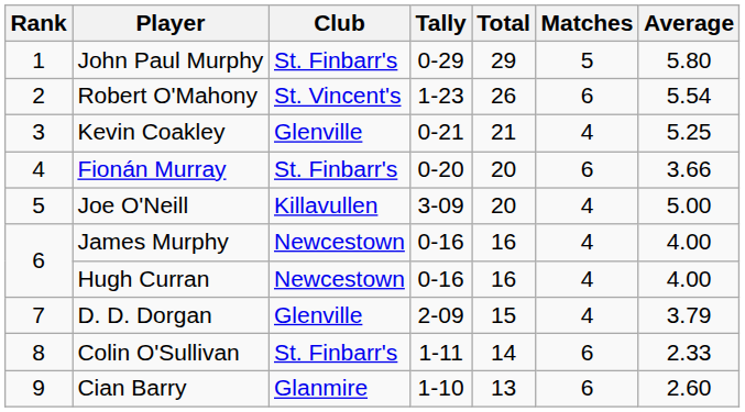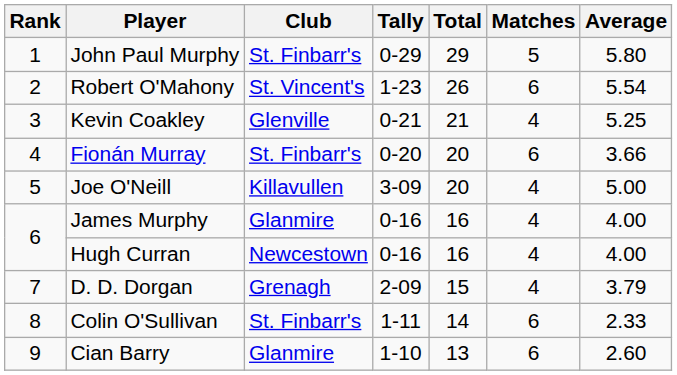James Murphy | Club: Newcestown -> Glanmire
D. D. Dorgan | Club: Glenville -> Grenagh
